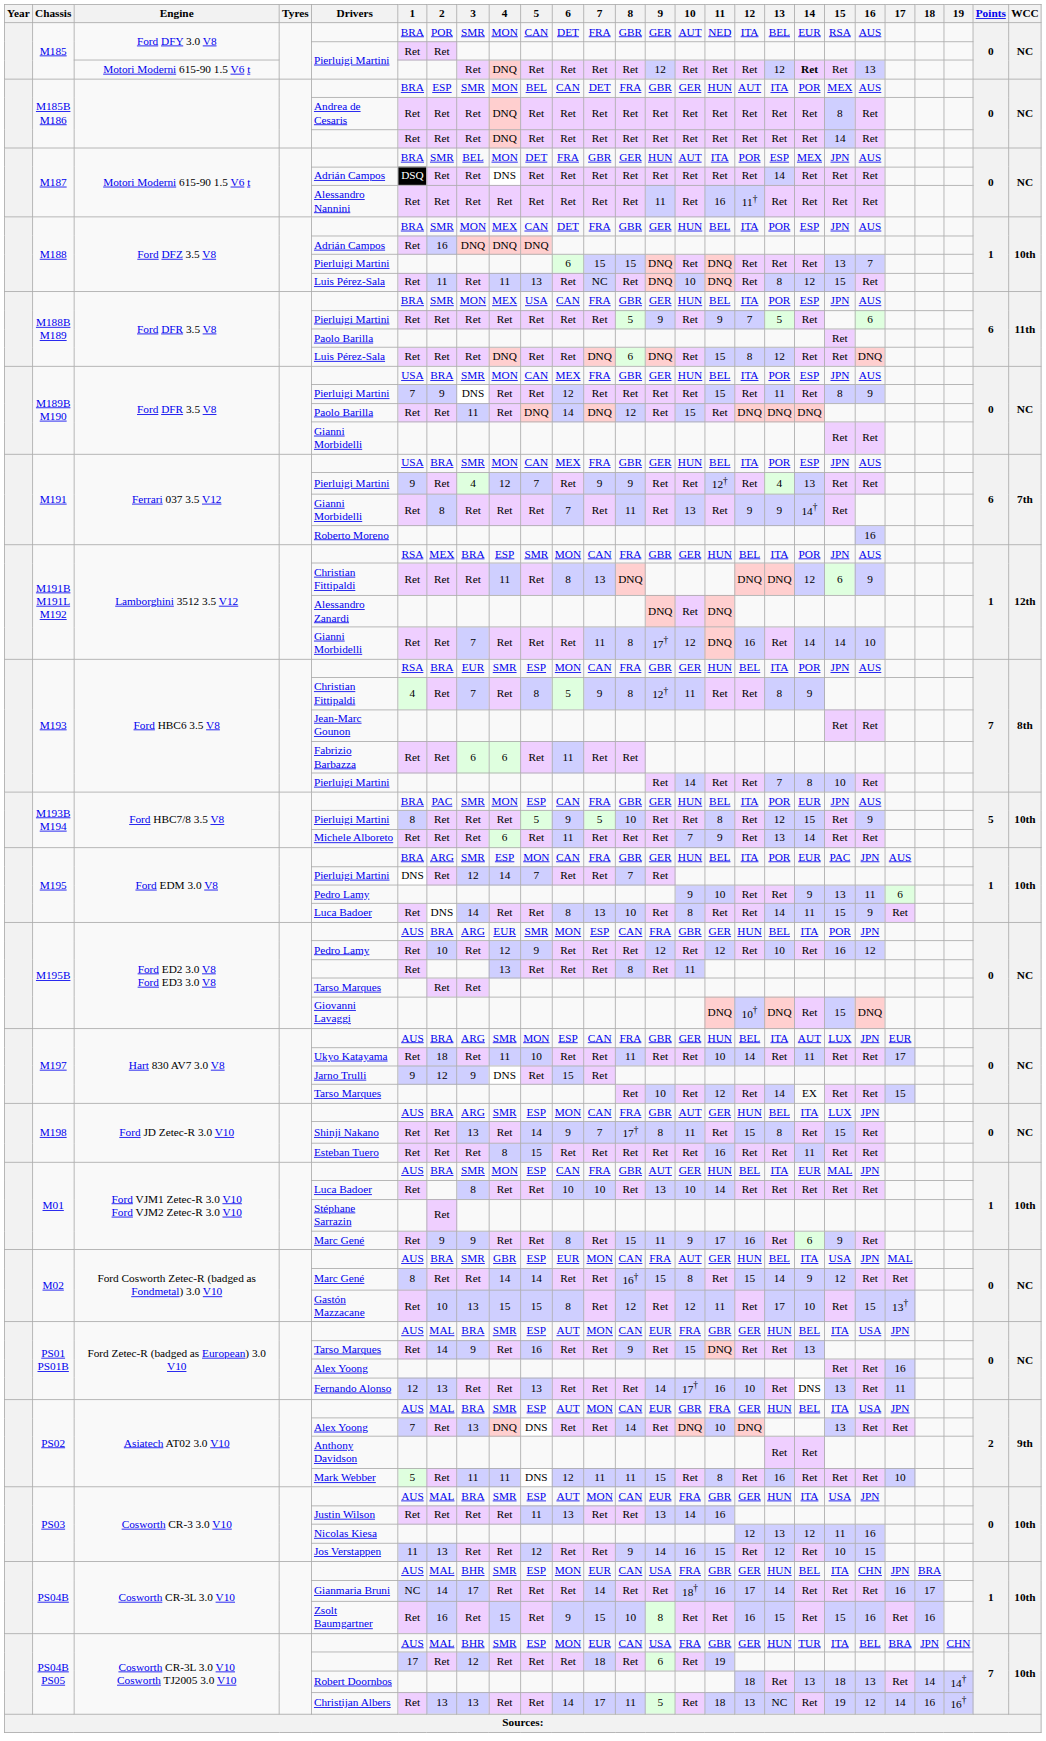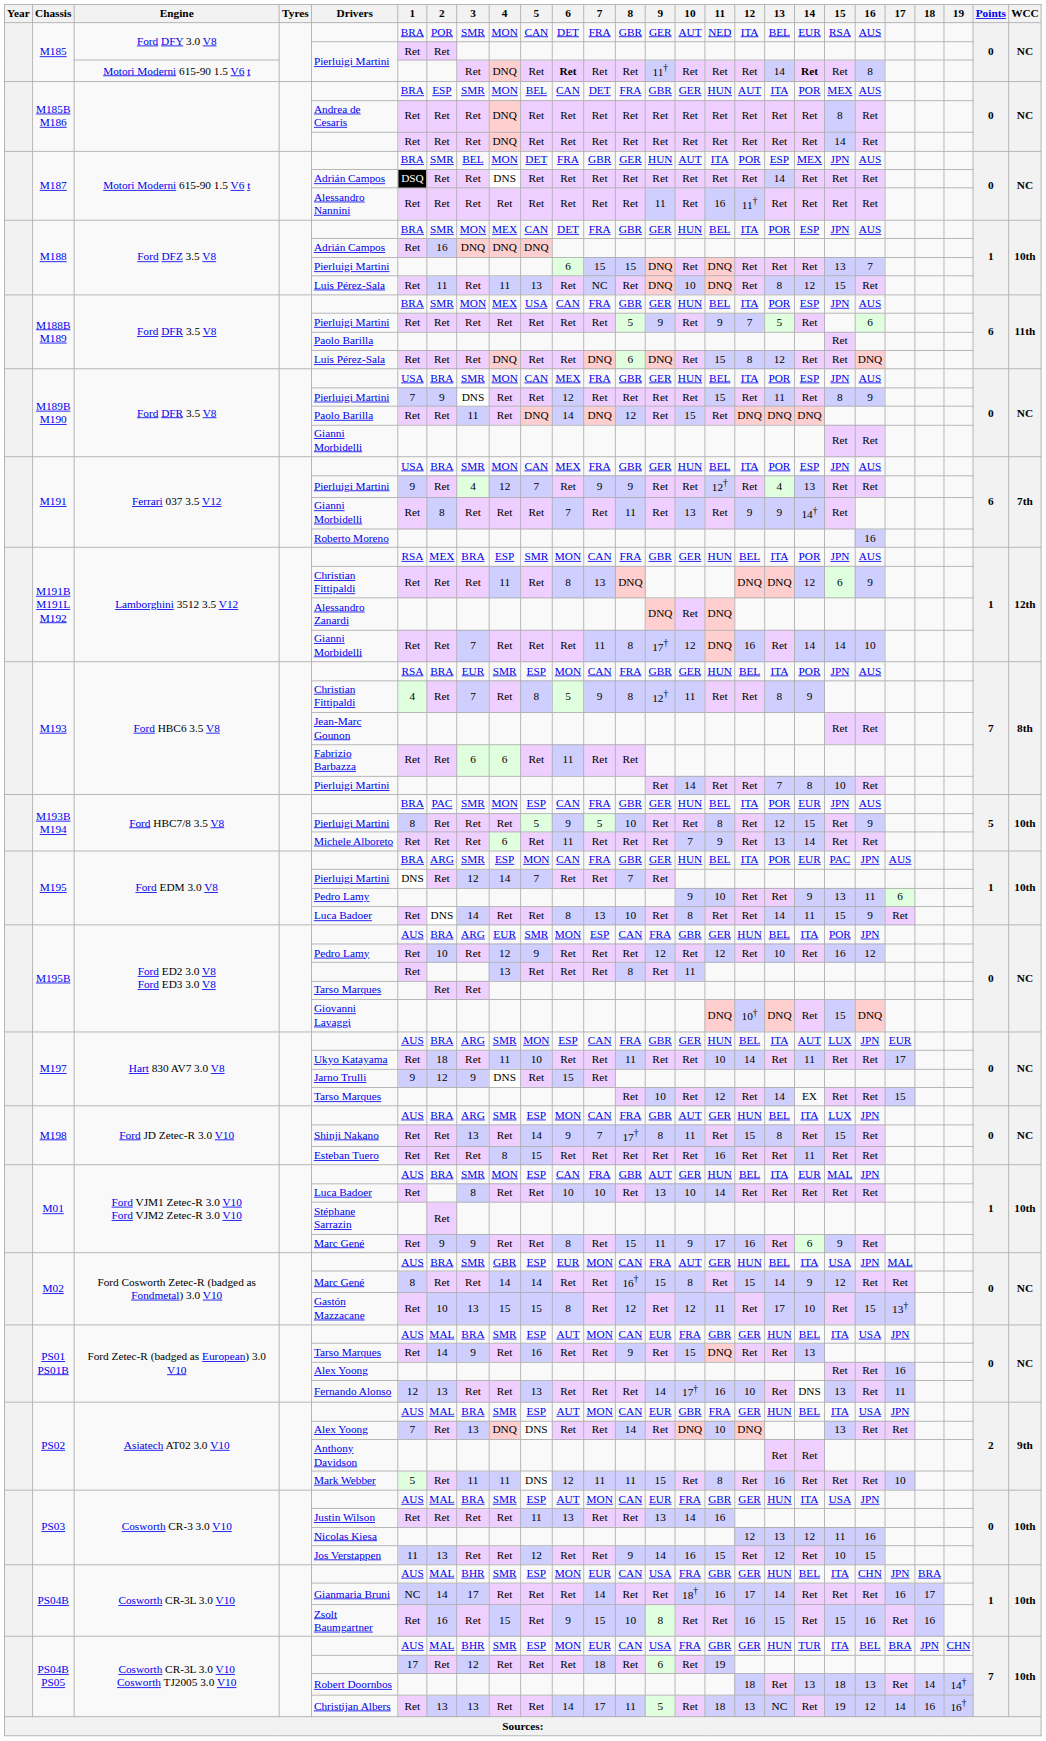M185 / Motori Moderni 615-90 1.5 V6 t | 6: normal -> bold
M185 / Motori Moderni 615-90 1.5 V6 t | 9: 12 -> 11†
M185 / Motori Moderni 615-90 1.5 V6 t | 13: 12 -> 14
M185 / Motori Moderni 615-90 1.5 V6 t | 16: 13 -> 8
